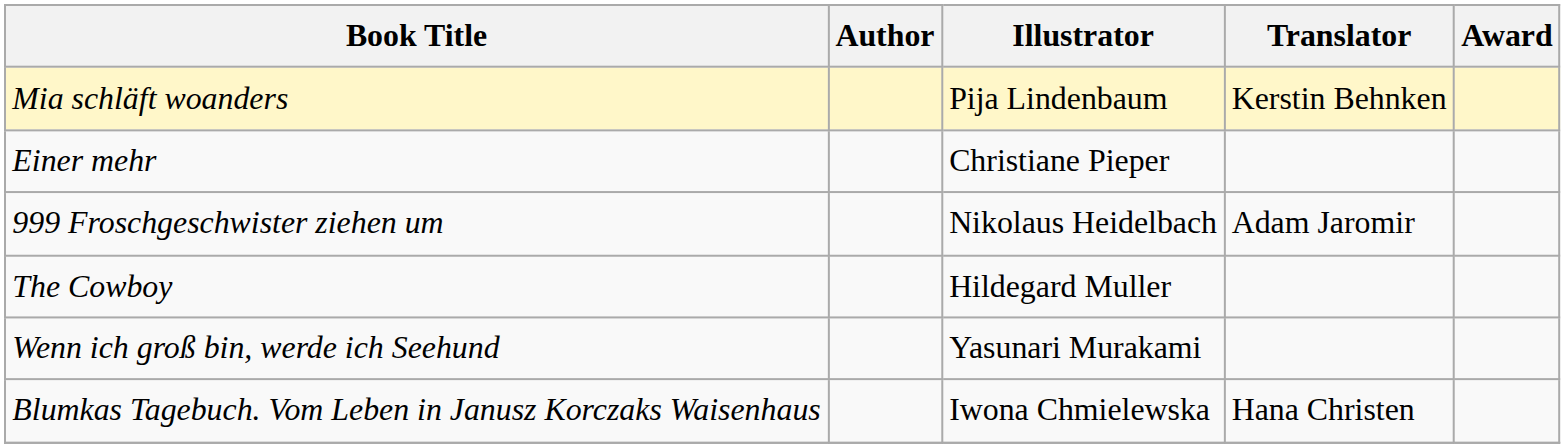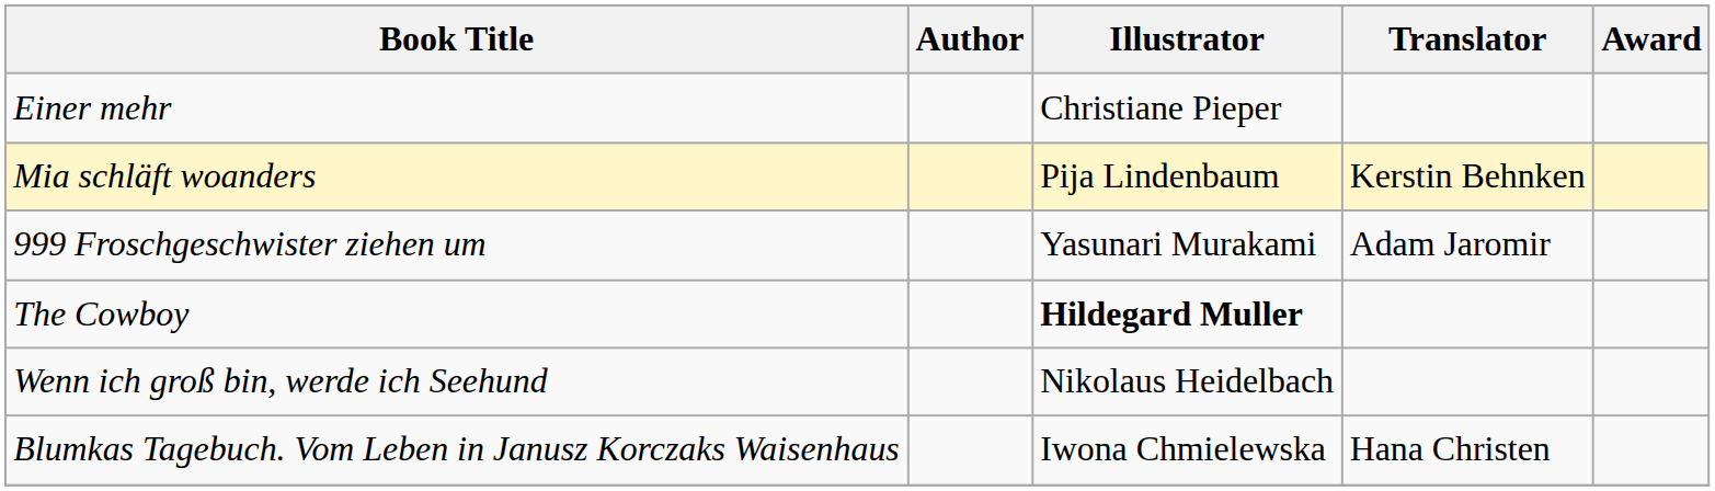rows swapped: Mia schläft woanders <-> Einer mehr
999 Froschgeschwister ziehen um | Illustrator: Nikolaus Heidelbach -> Yasunari Murakami
The Cowboy | Illustrator: normal -> bold
Wenn ich groß bin, werde ich Seehund | Illustrator: Yasunari Murakami -> Nikolaus Heidelbach
